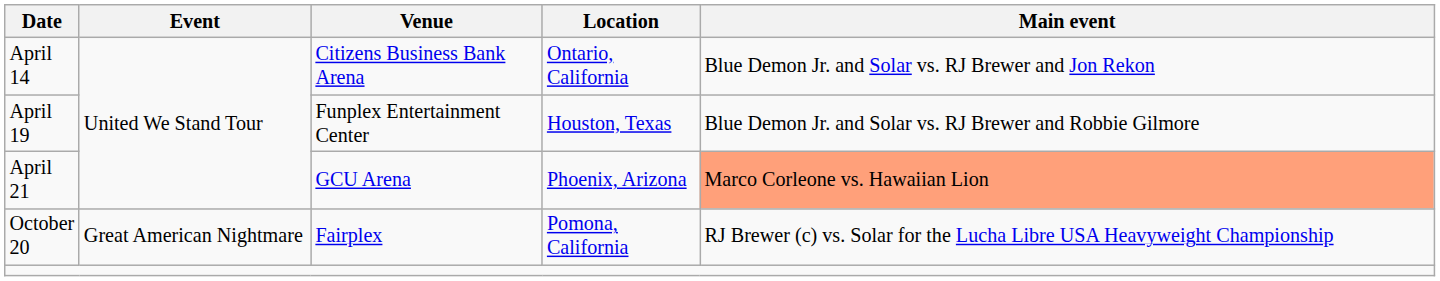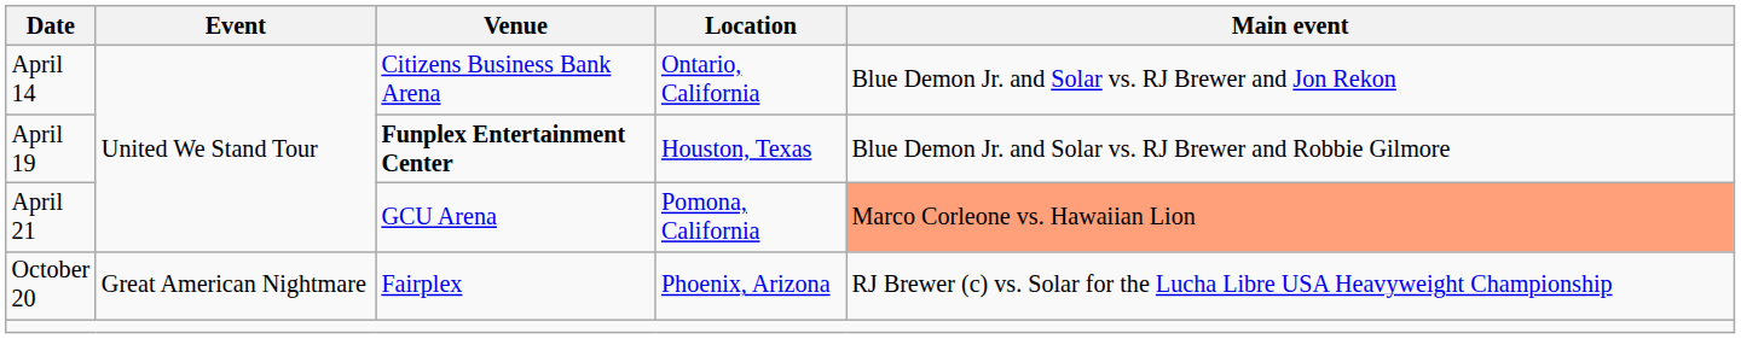April 19 | Venue: normal -> bold
April 21 | Location: Phoenix, Arizona -> Pomona, California
October 20 | Location: Pomona, California -> Phoenix, Arizona
